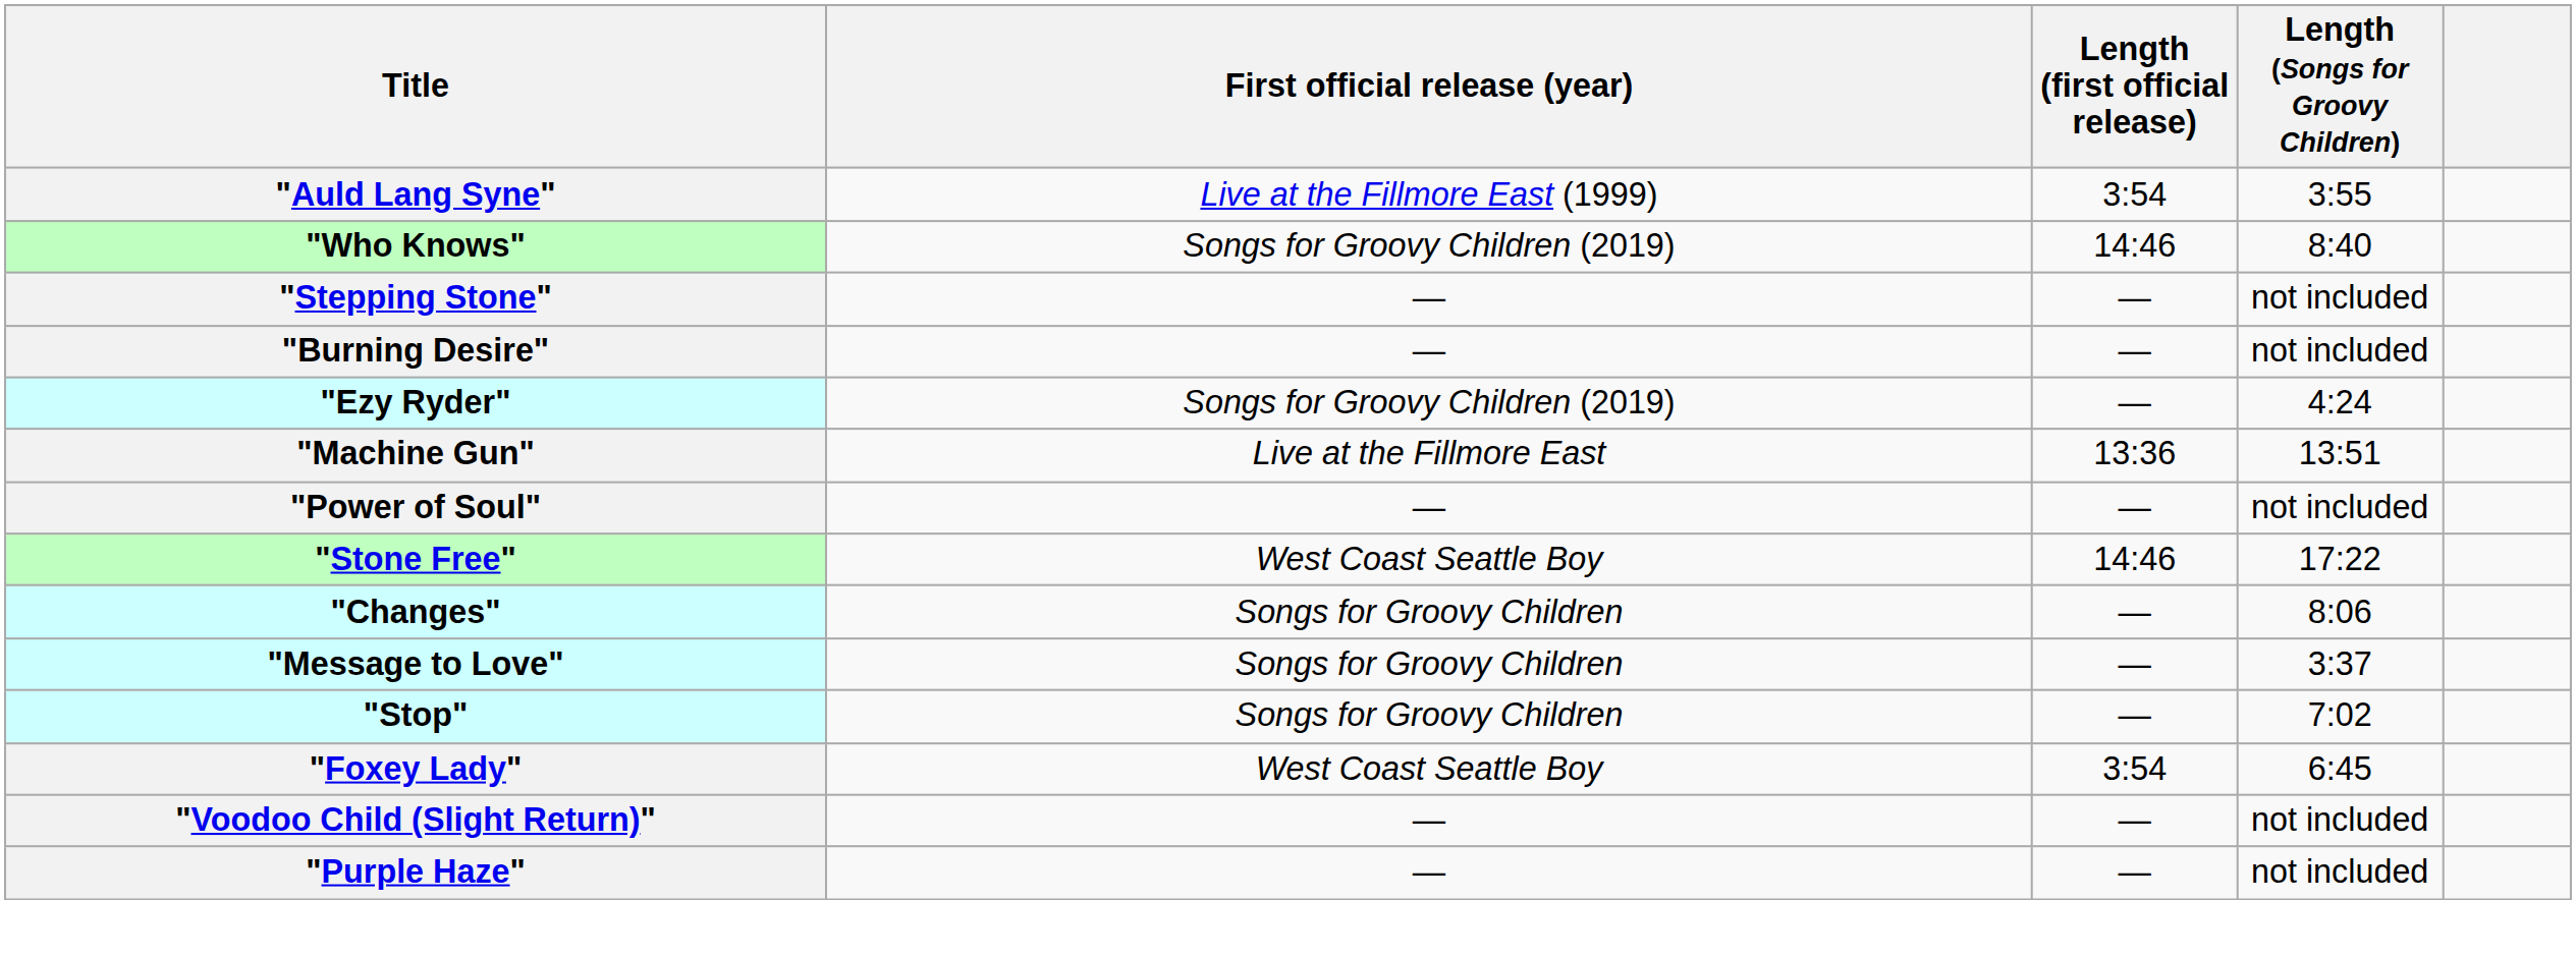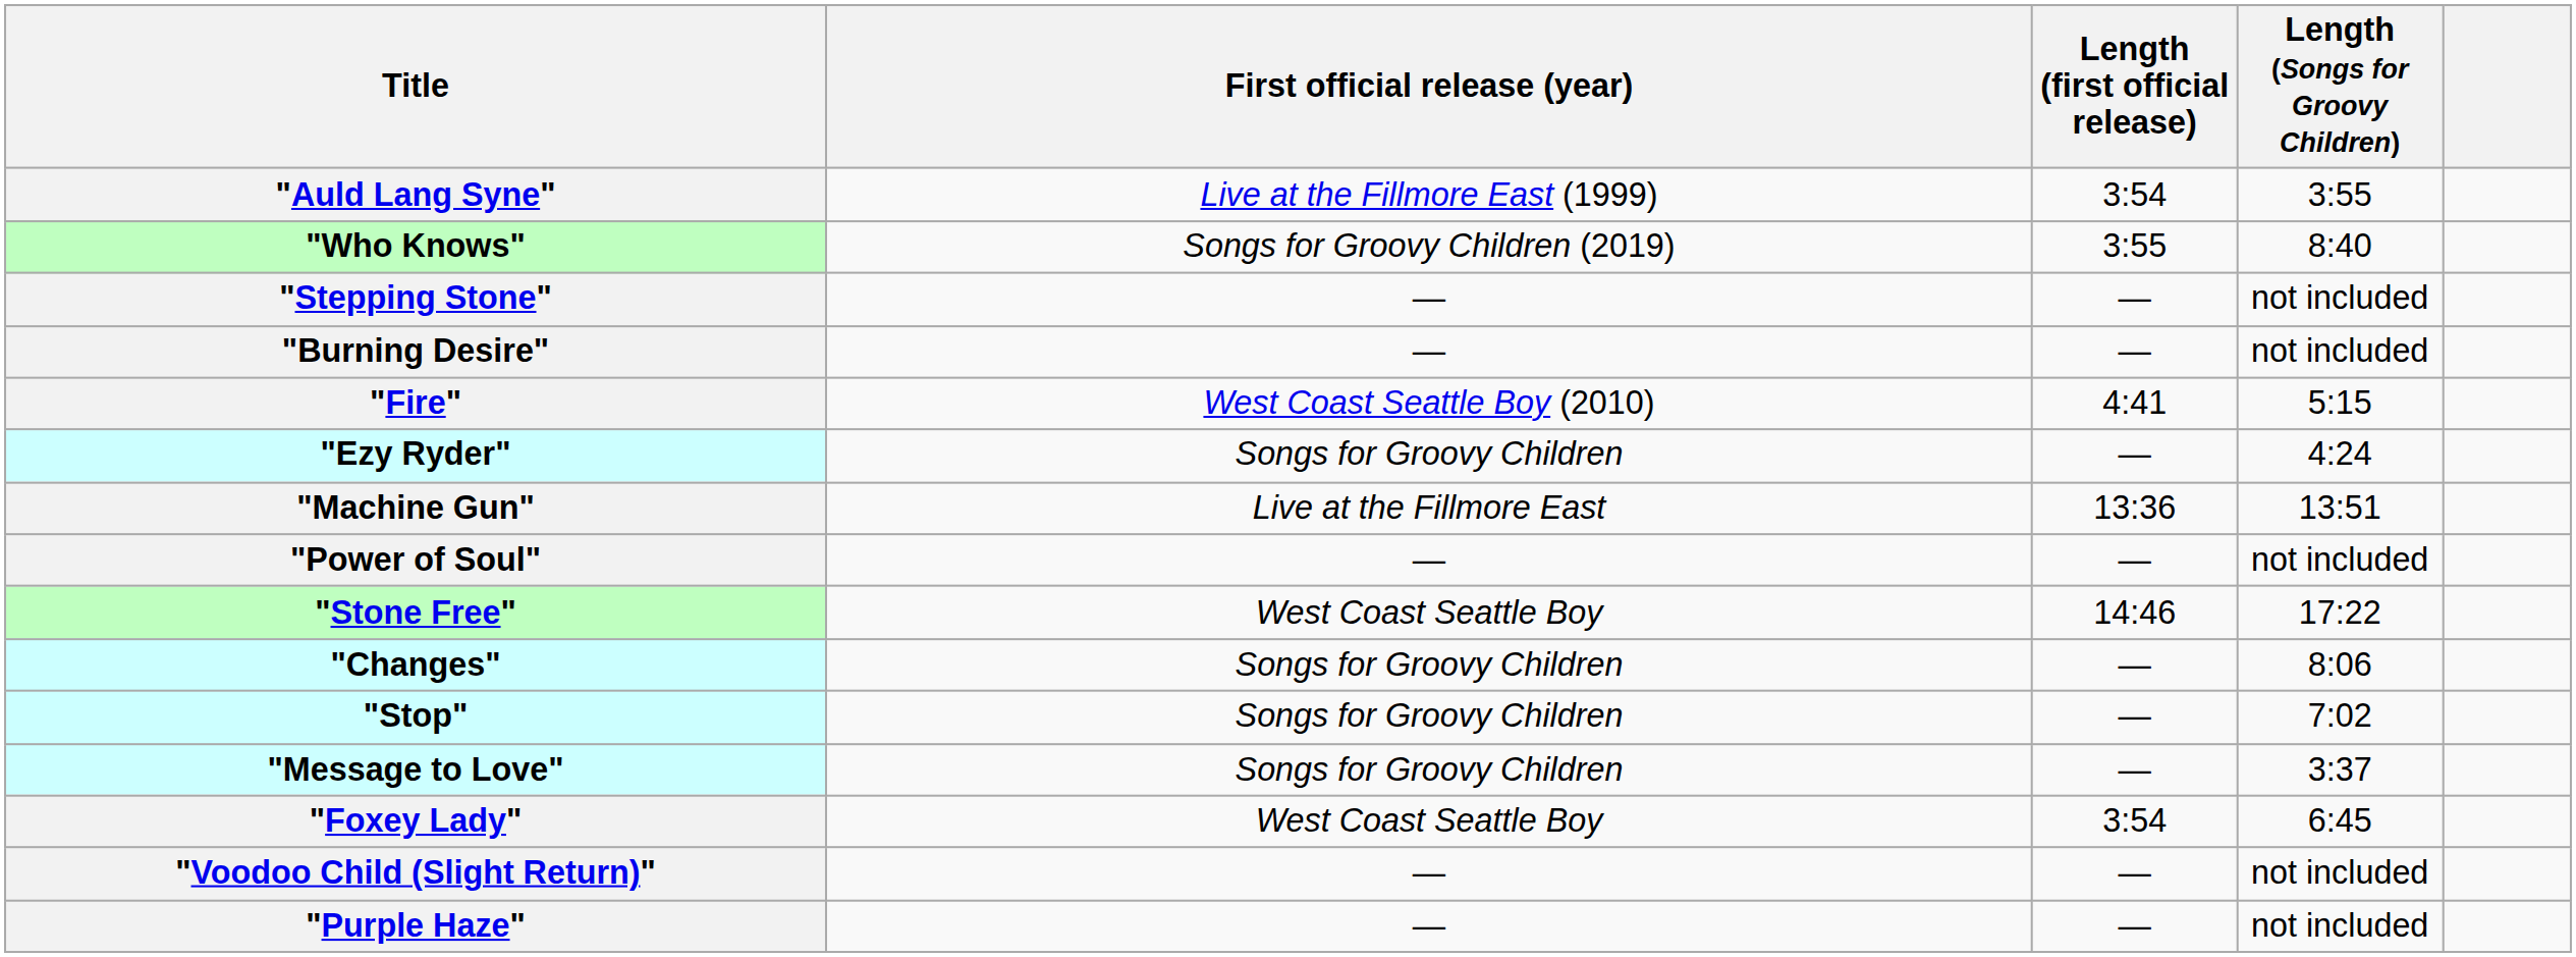"Who Knows" | Length (first official release): 14:46 -> 3:55
+ row: "Fire" | West Coast Seattle Boy (2010) | 4:41 | 5:15
"Ezy Ryder" | First official release (year): Songs for Groovy Children (2019) -> Songs for Groovy Children
rows swapped: "Message to Love" <-> "Stop"
